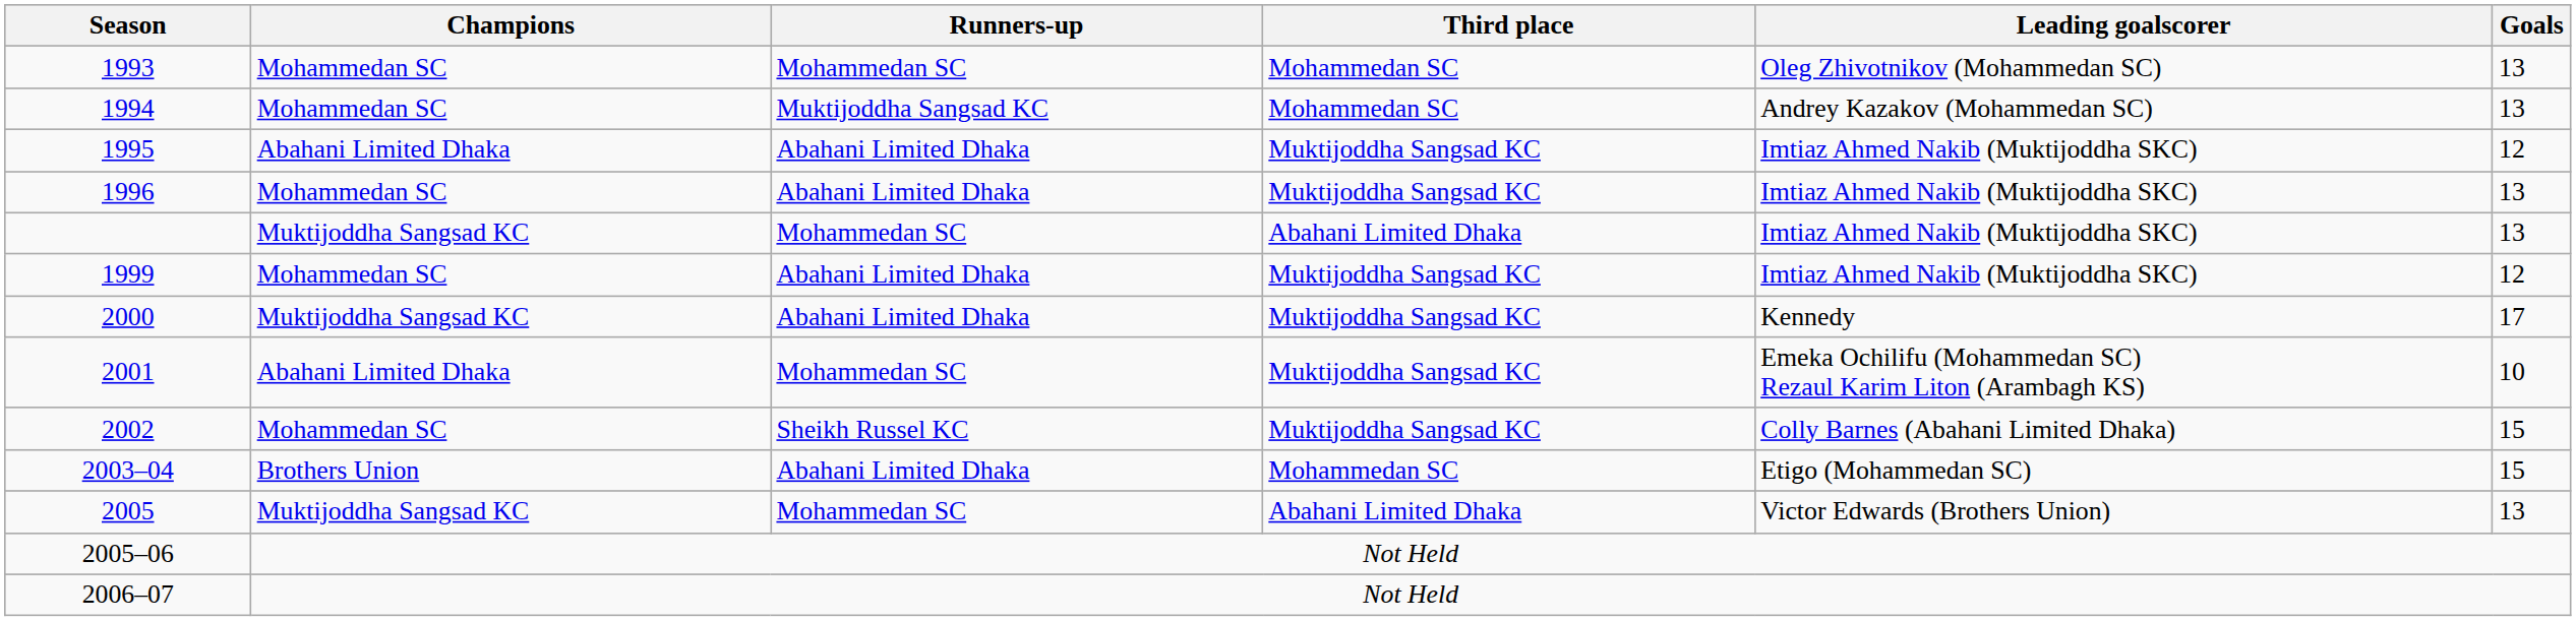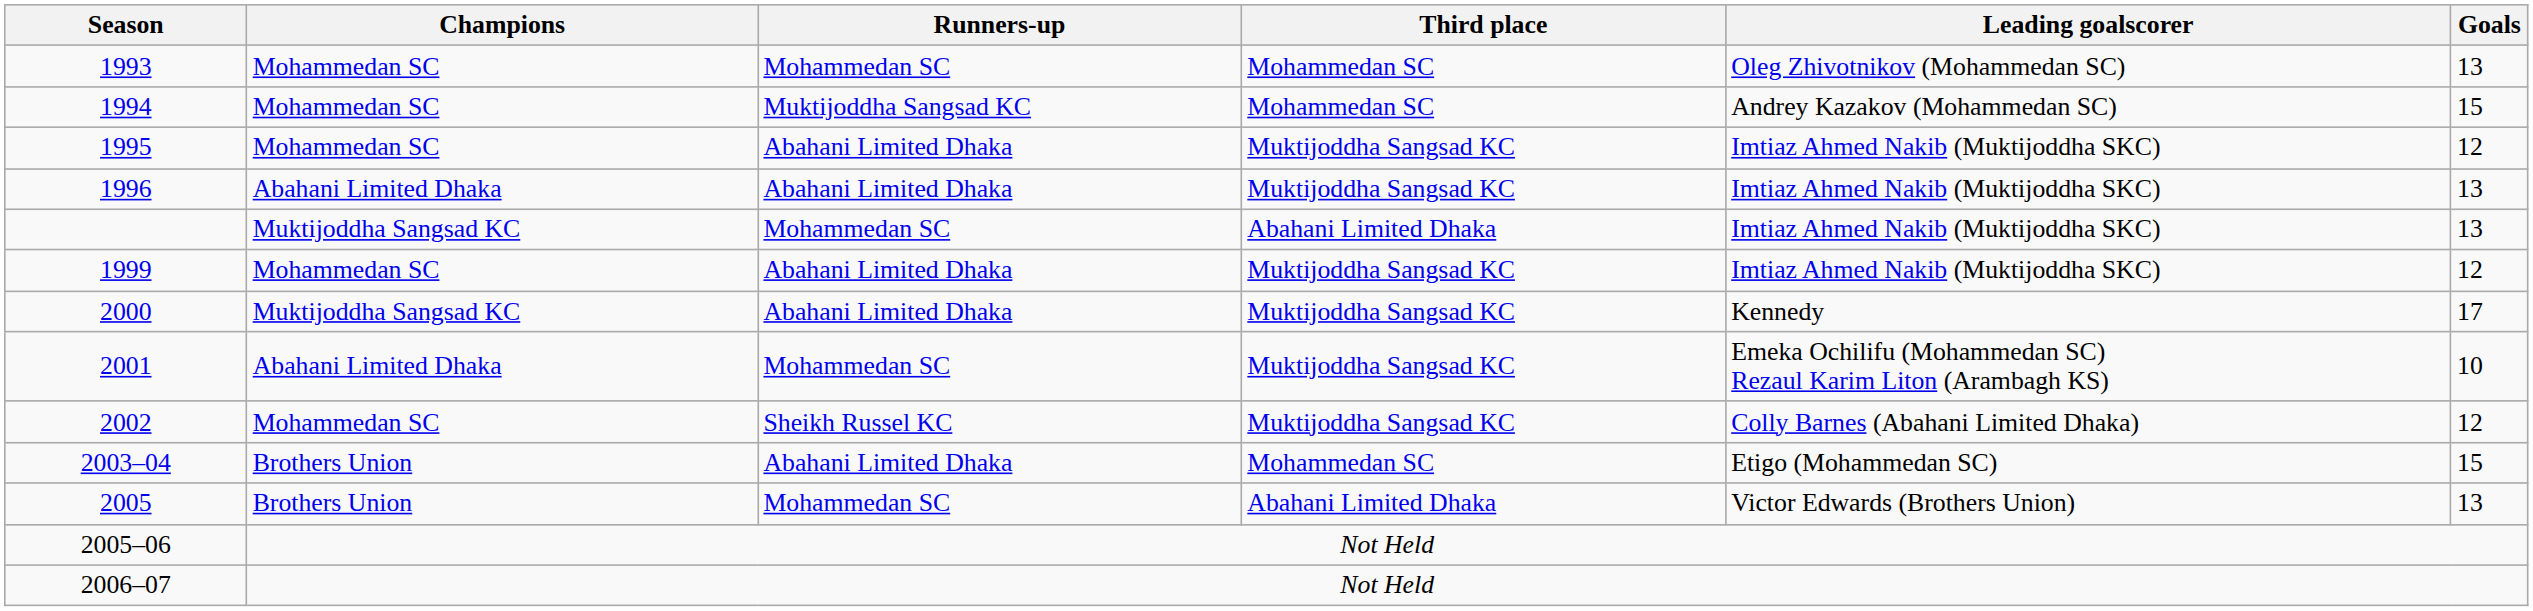1994 | Goals: 13 -> 15
1995 | Champions: Abahani Limited Dhaka -> Mohammedan SC
1996 | Champions: Mohammedan SC -> Abahani Limited Dhaka
2002 | Goals: 15 -> 12
2005 | Champions: Muktijoddha Sangsad KC -> Brothers Union
